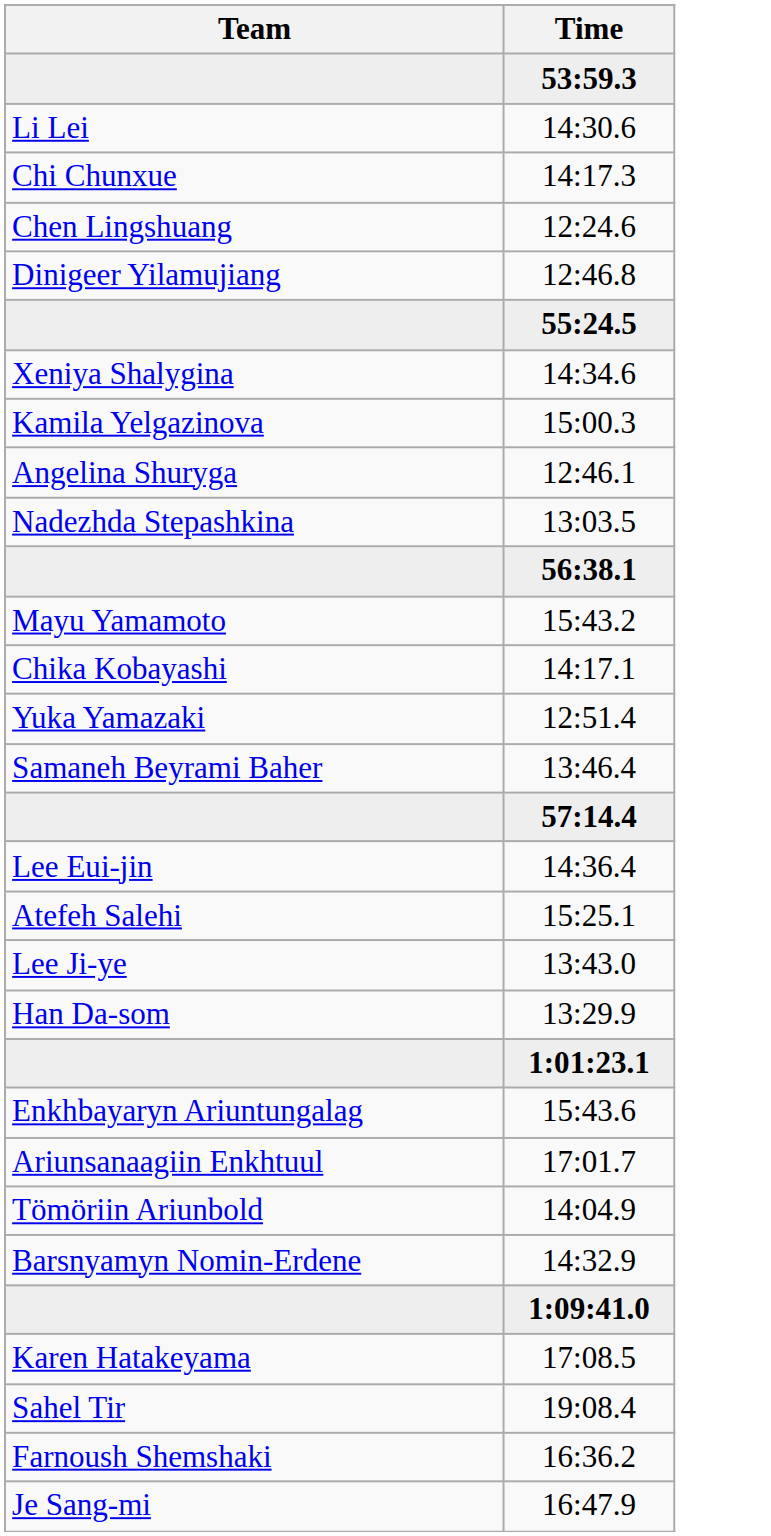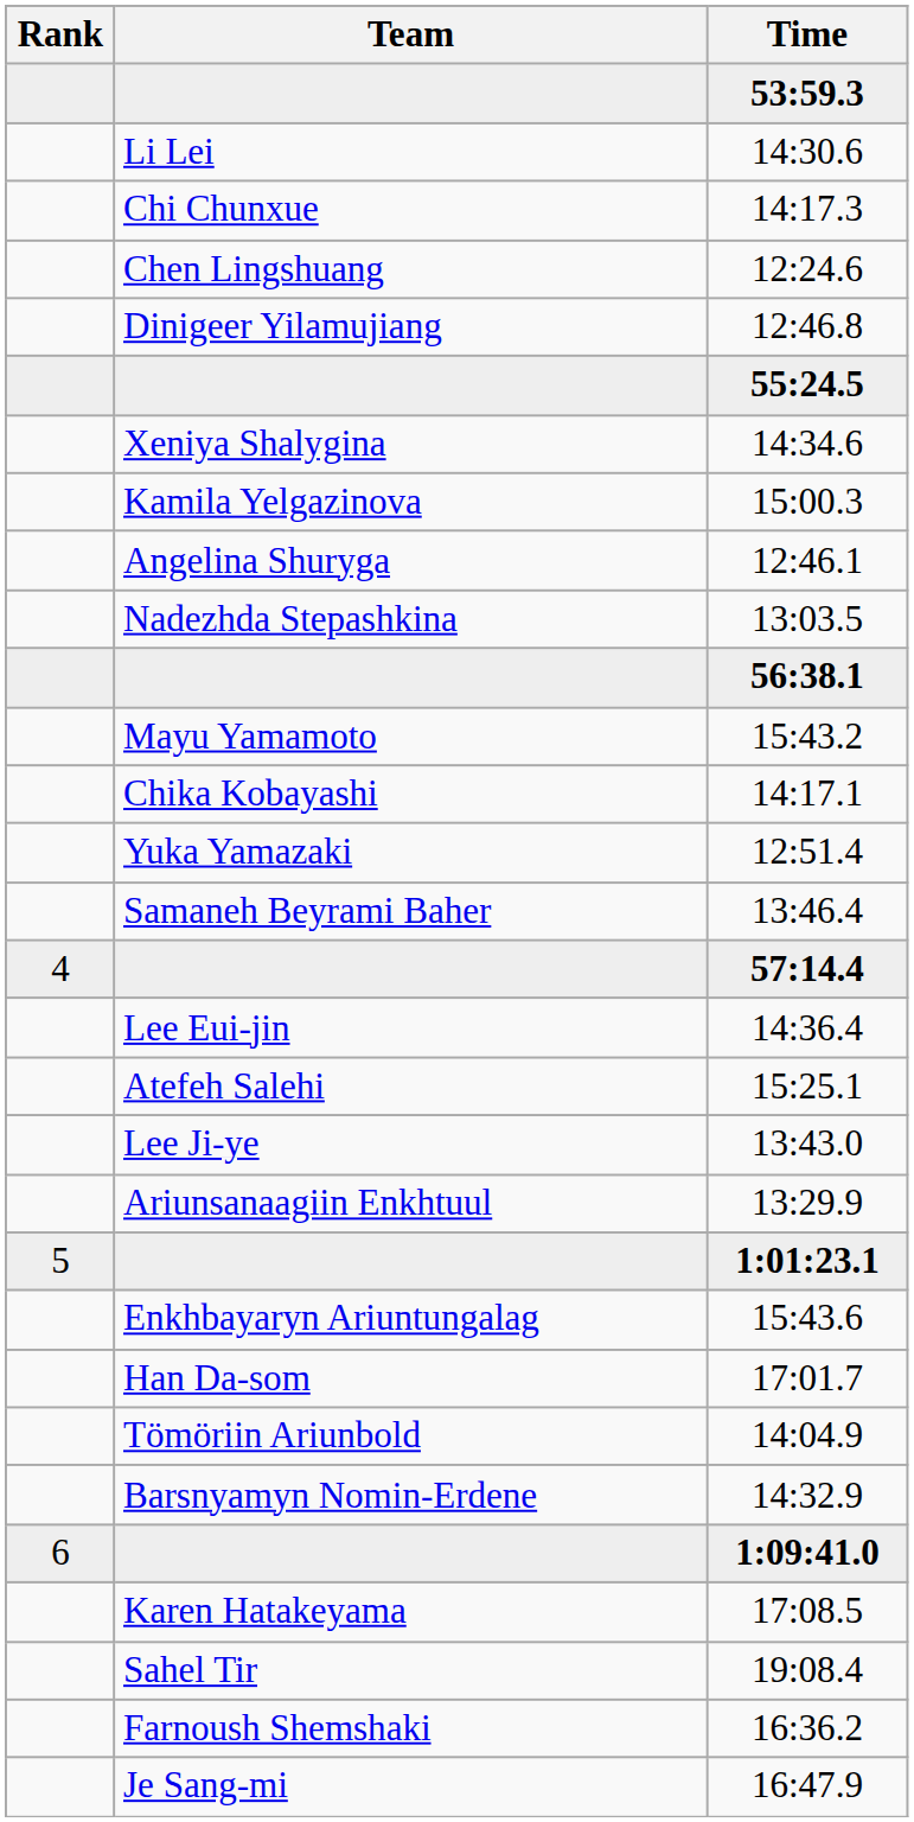+ column: Rank | 4 | 5 | 6
13:29.9 | Team: Han Da-som -> Ariunsanaagiin Enkhtuul
17:01.7 | Team: Ariunsanaagiin Enkhtuul -> Han Da-som
